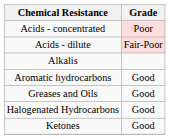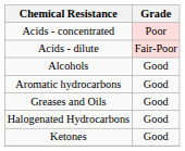+ row: Alcohols | Good
- row: Alkalis
